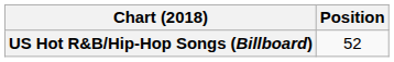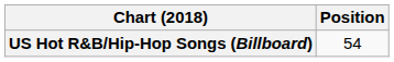US Hot R&B/Hip-Hop Songs (Billboard) | Position: 52 -> 54
